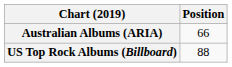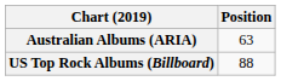Australian Albums (ARIA) | Position: 66 -> 63
